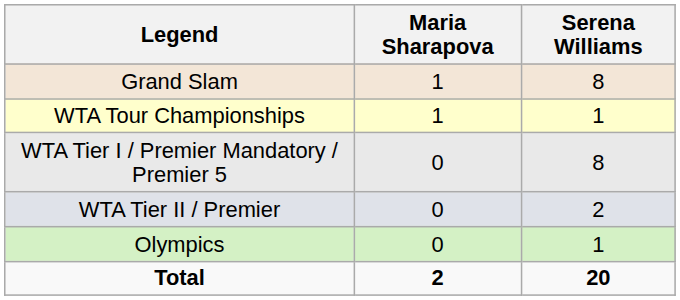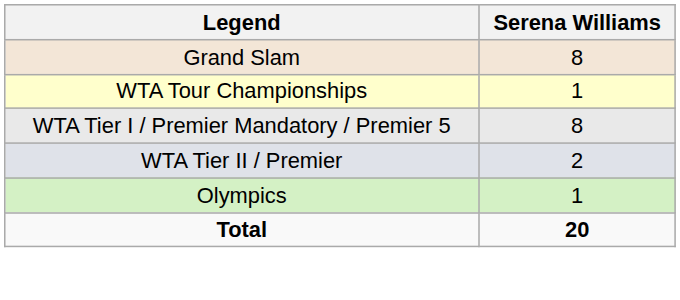- column: Maria Sharapova | 1 | 1 | 0 | 0 | 0 | 2
